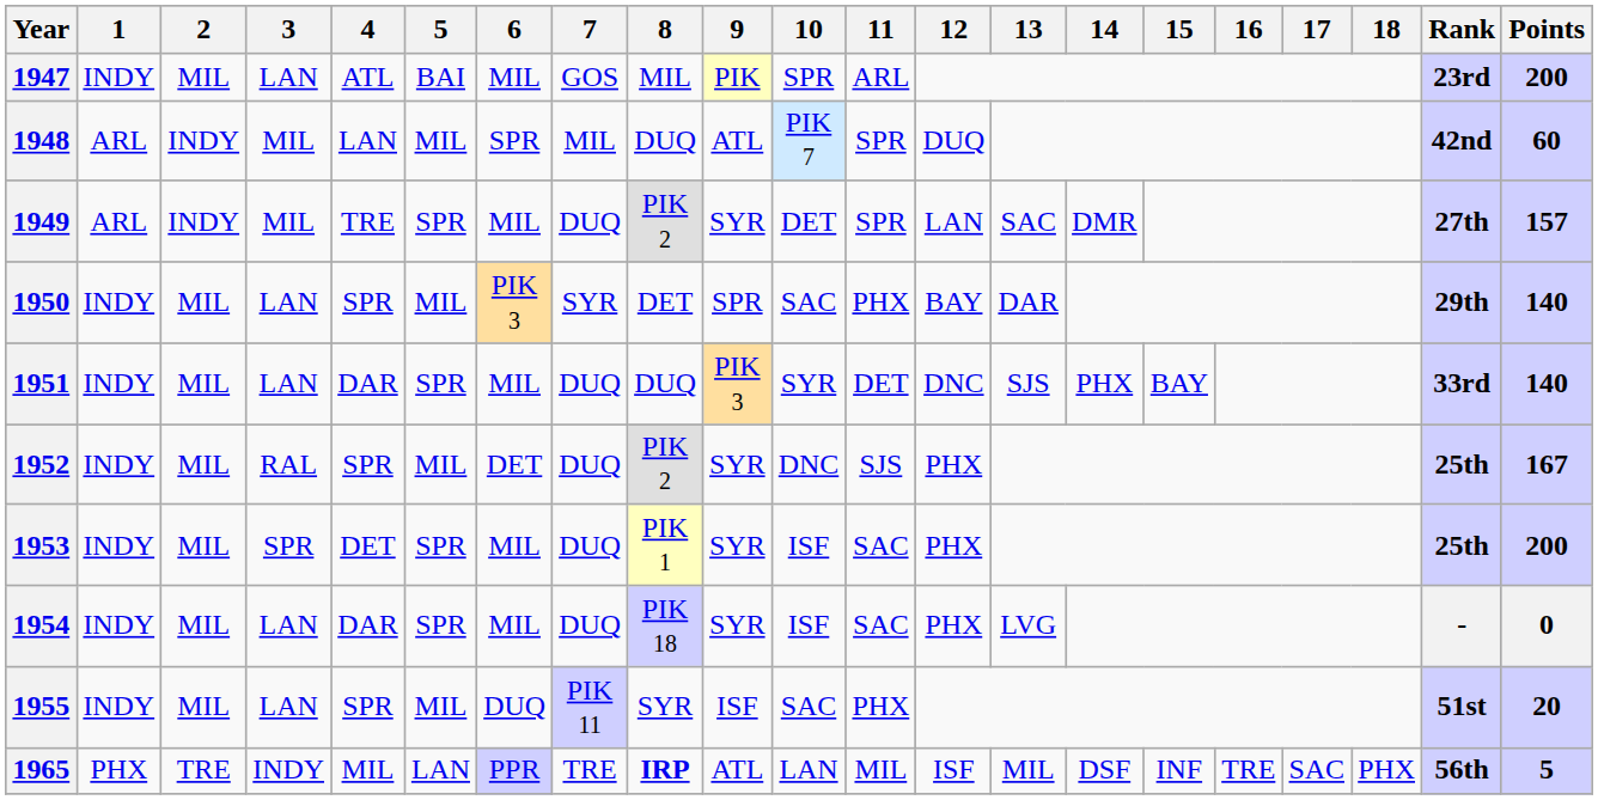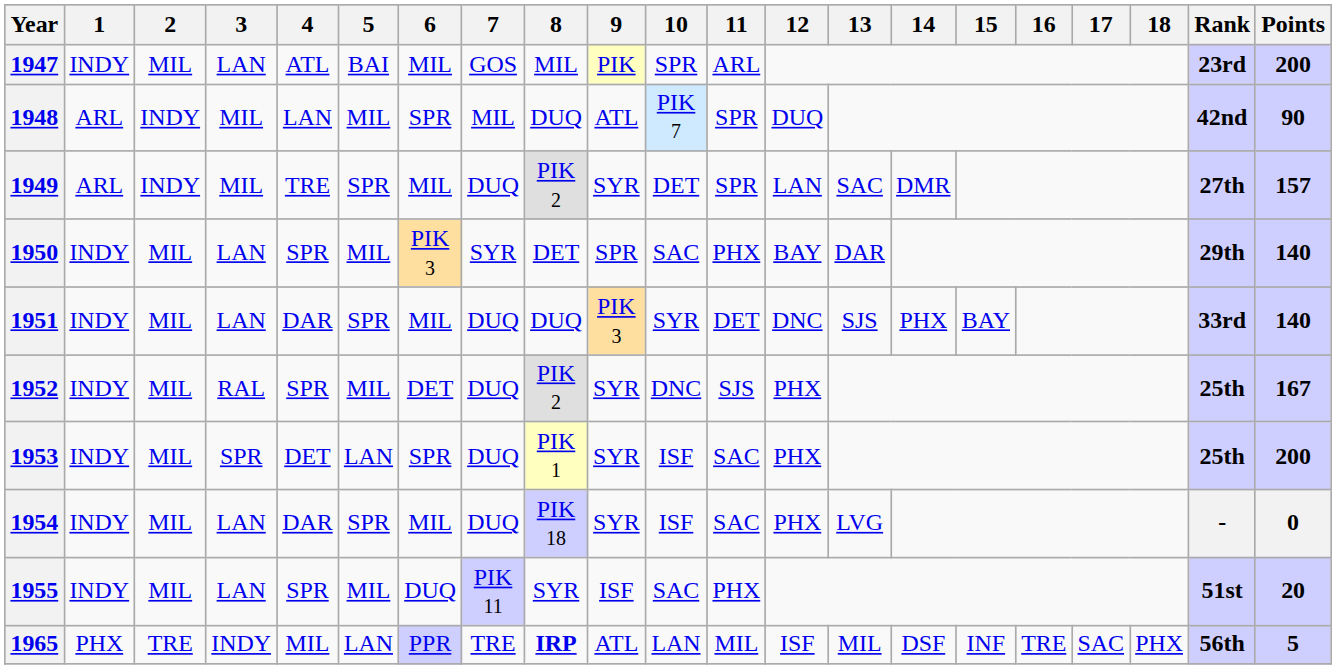1948 | Points: 60 -> 90
1953 | 5: SPR -> LAN
1953 | 6: MIL -> SPR
